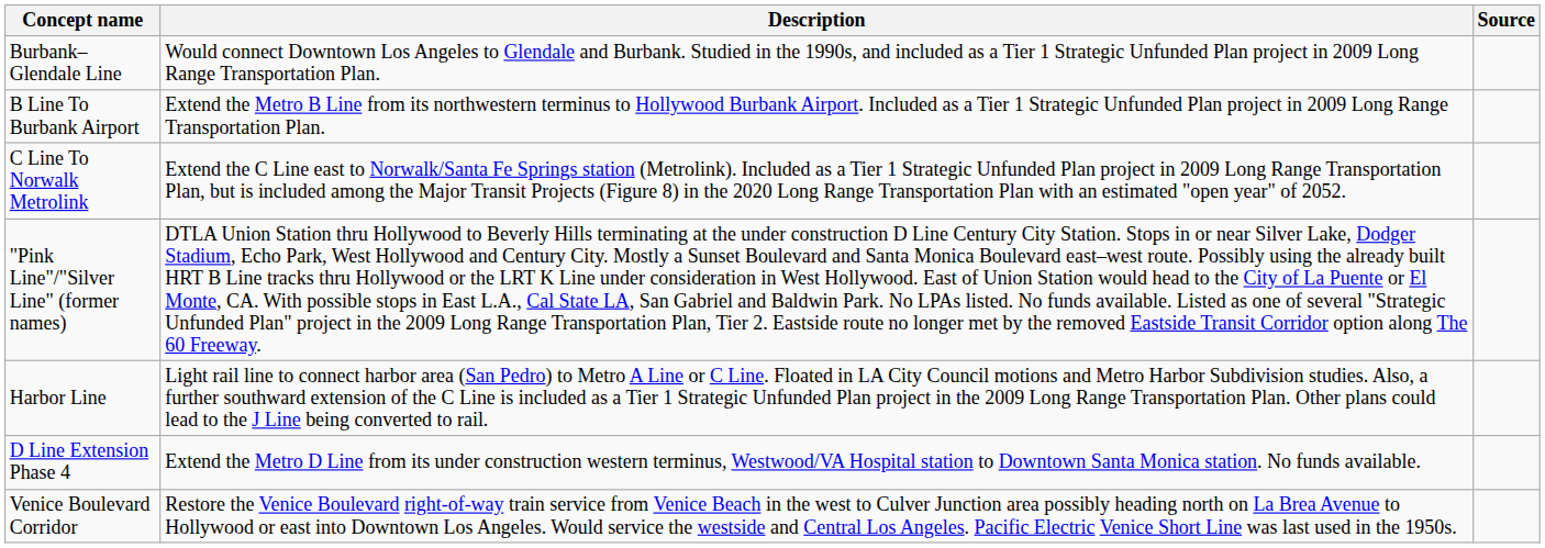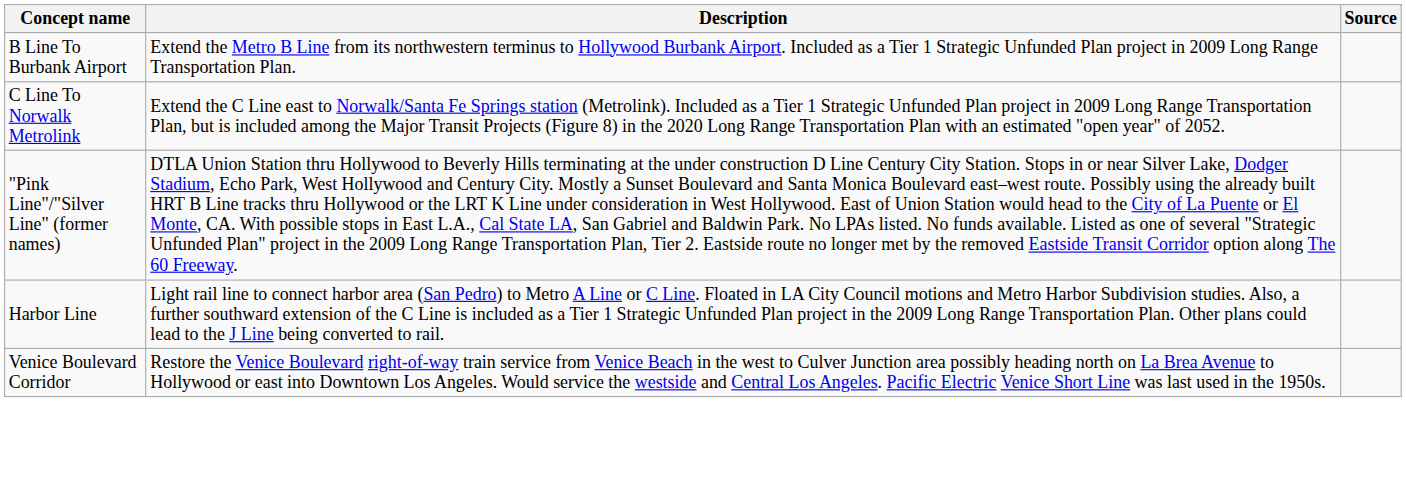- row: Burbank–Glendale Line | Would connect Downtown Los Angeles to Glendale and Burbank. Studied in the 1990s, and included as a Tier 1 Strategic Unfunded Plan project in 2009 Long Range Transportation Plan.
- row: D Line Extension Phase 4 | Extend the Metro D Line from its under construction western terminus, Westwood/VA Hospital station to Downtown Santa Monica station. No funds available.
